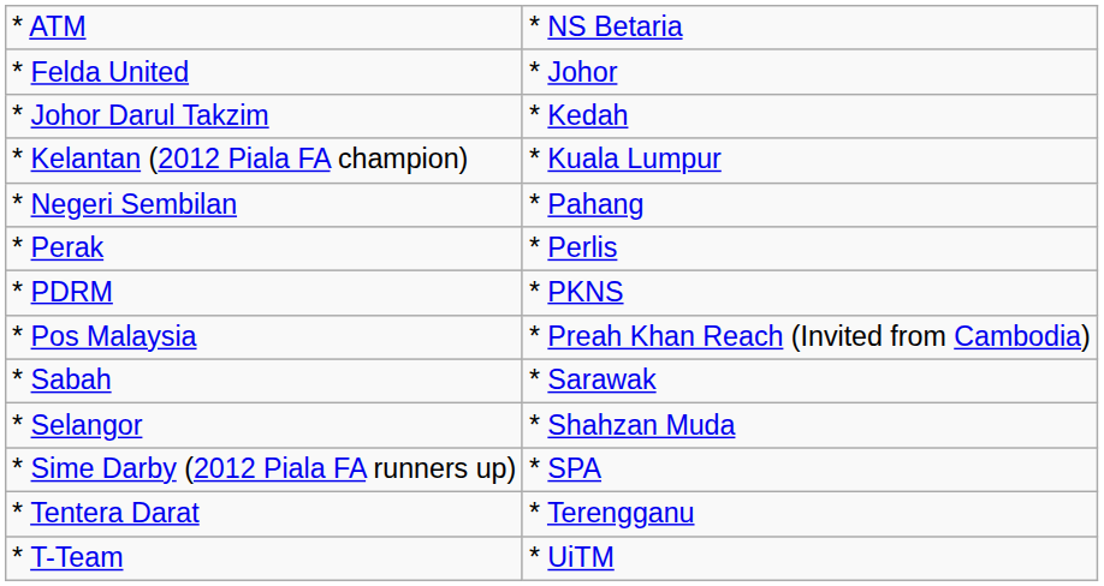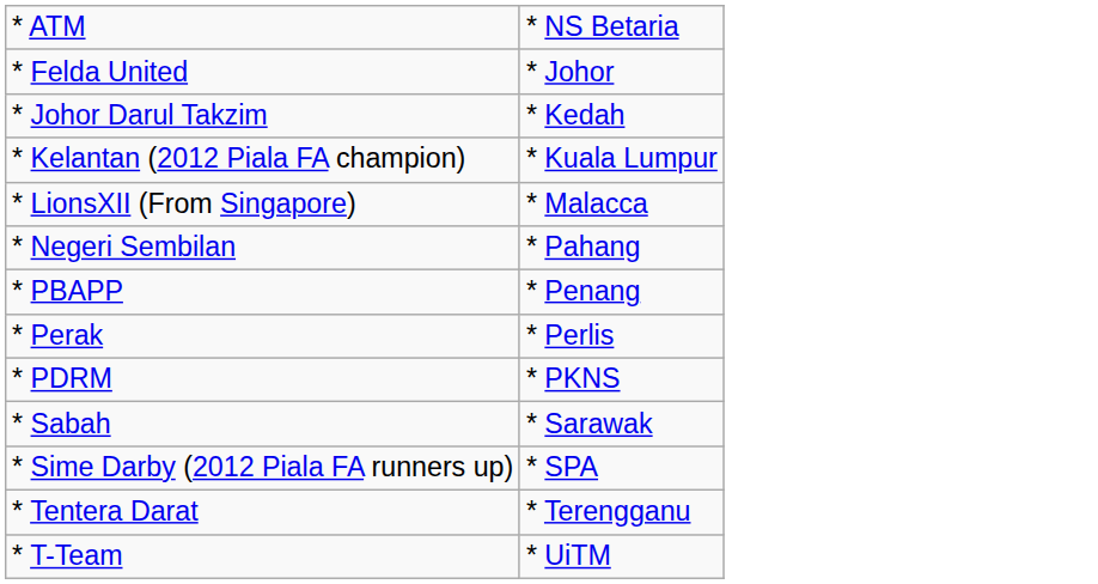+ row: * LionsXII (From Singapore) | * Malacca
+ row: * PBAPP | * Penang
- row: * Pos Malaysia | * Preah Khan Reach (Invited from Cambodia)
- row: * Selangor | * Shahzan Muda
